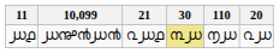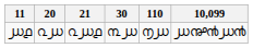columns swapped: 20 <-> 10,099
൰൧ | 30: khaki background -> no background
